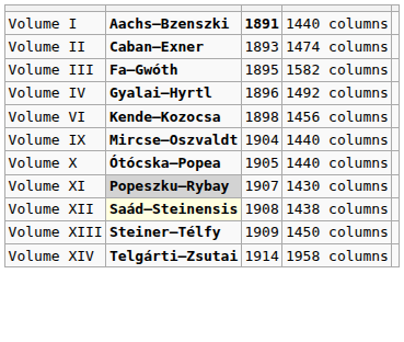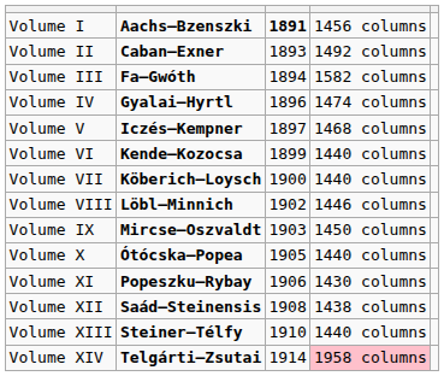Volume I | column 4: 1440 columns -> 1456 columns
Volume II | column 4: 1474 columns -> 1492 columns
Volume III | column 3: 1895 -> 1894
Volume IV | column 4: 1492 columns -> 1474 columns
+ row: Volume V | Iczés–Kempner | 1897 | 1468 columns
Volume VI | column 3: 1898 -> 1899
Volume VI | column 4: 1456 columns -> 1440 columns
+ row: Volume VII | Köberich–Loysch | 1900 | 1440 columns
+ row: Volume VIII | Löbl–Minnich | 1902 | 1446 columns
Volume IX | column 3: 1904 -> 1903
Volume IX | column 4: 1440 columns -> 1450 columns
Volume XI | column 2: lightgrey background -> no background
Volume XI | column 3: 1907 -> 1906
Volume XII | column 2: lightyellow background -> no background
Volume XIII | column 3: 1909 -> 1910
Volume XIII | column 4: 1450 columns -> 1440 columns
Volume XIV | column 4: no background -> pink background
